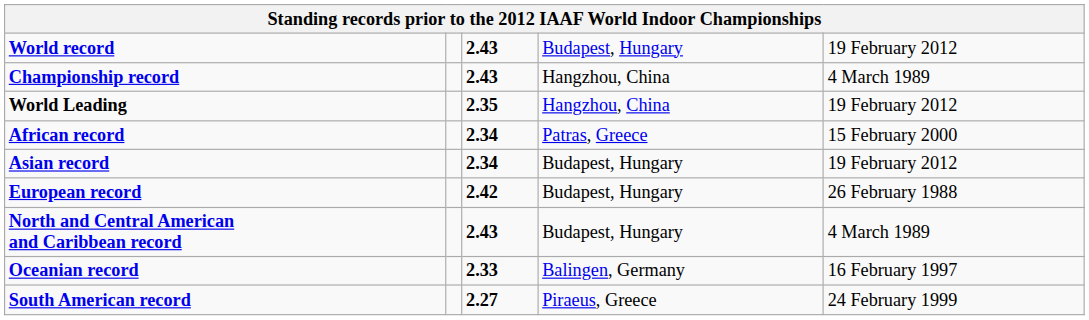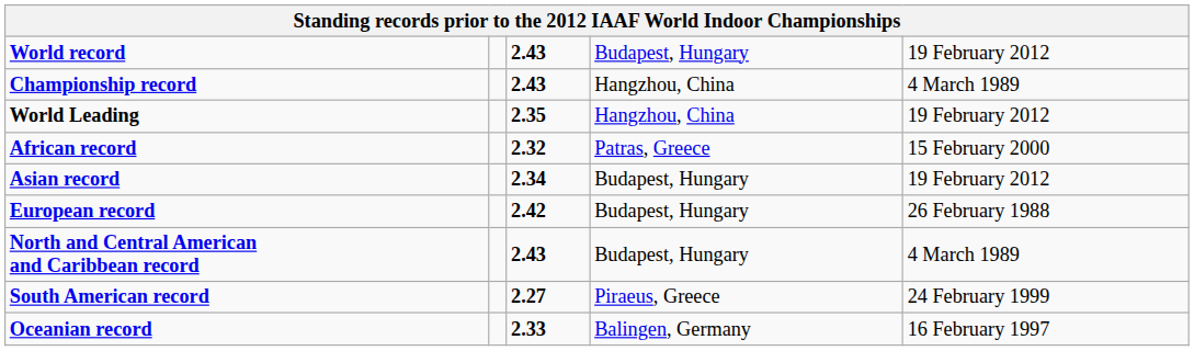African record | column 3: 2.34 -> 2.32
rows swapped: Oceanian record <-> South American record
